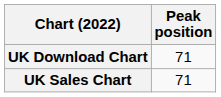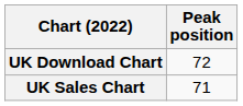UK Download Chart | Peak position: 71 -> 72
